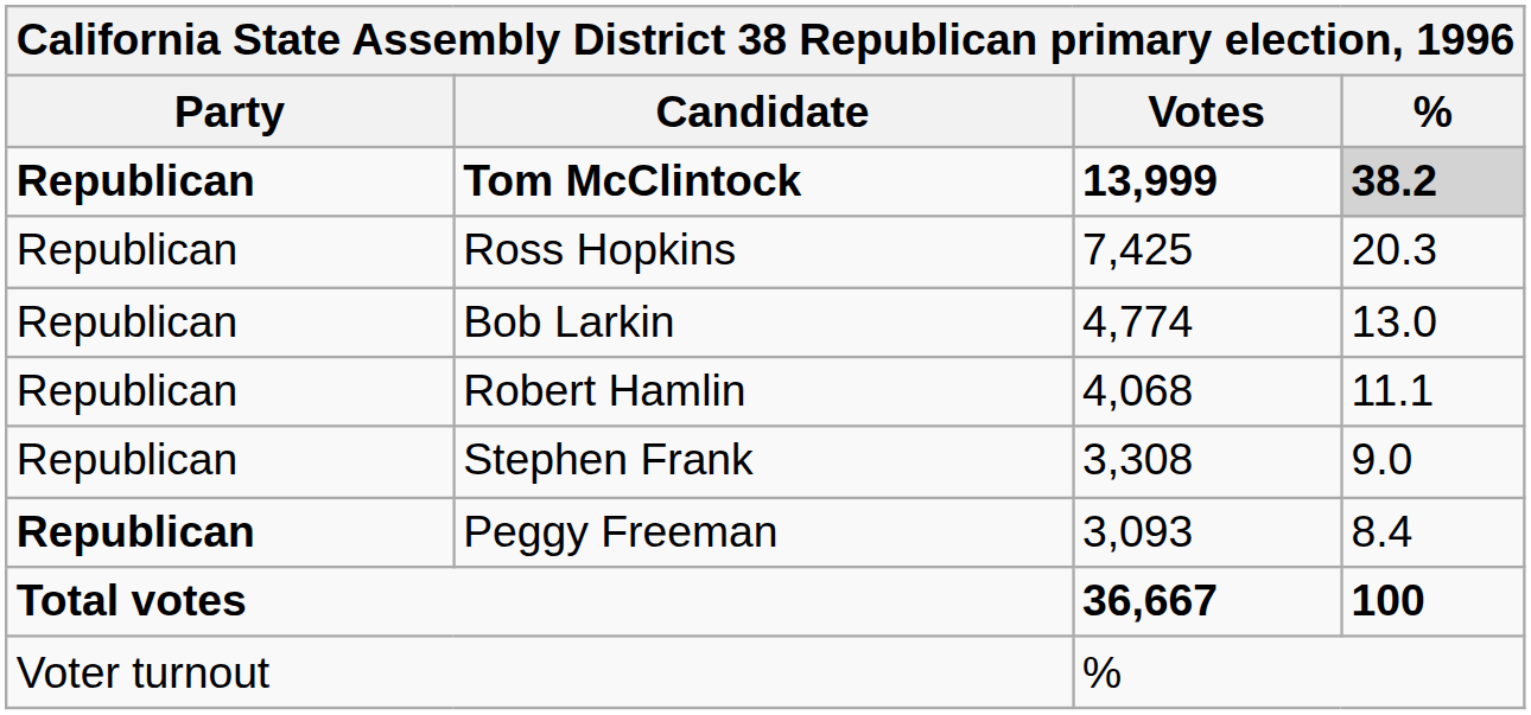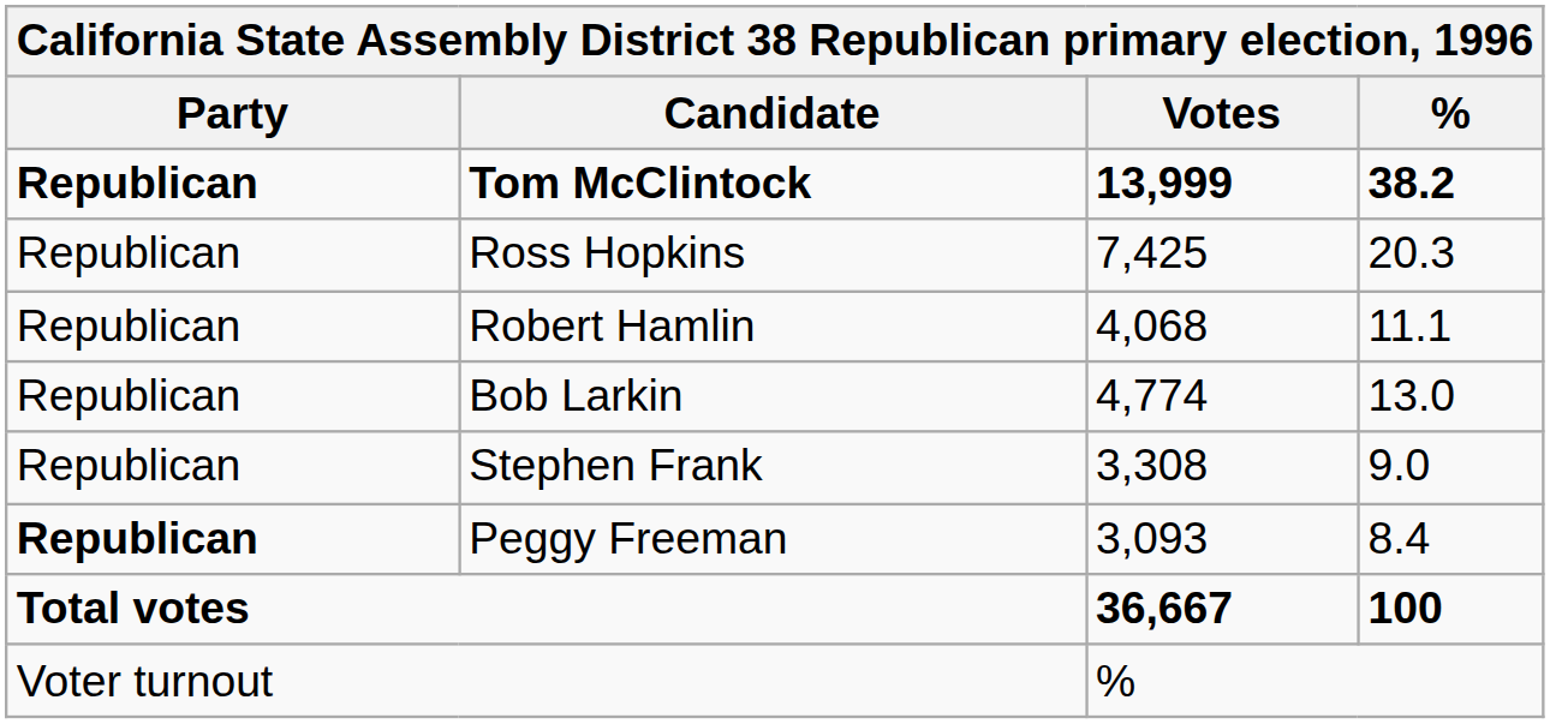Tom McClintock | %: lightgrey background -> no background
rows swapped: Bob Larkin <-> Robert Hamlin
